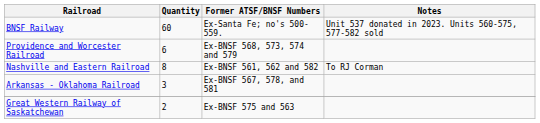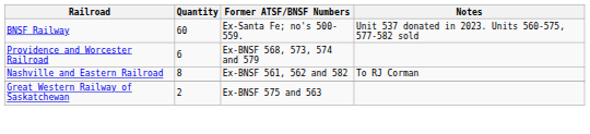- row: Arkansas - Oklahoma Railroad | 3 | Ex-BNSF 567, 578, and 581
